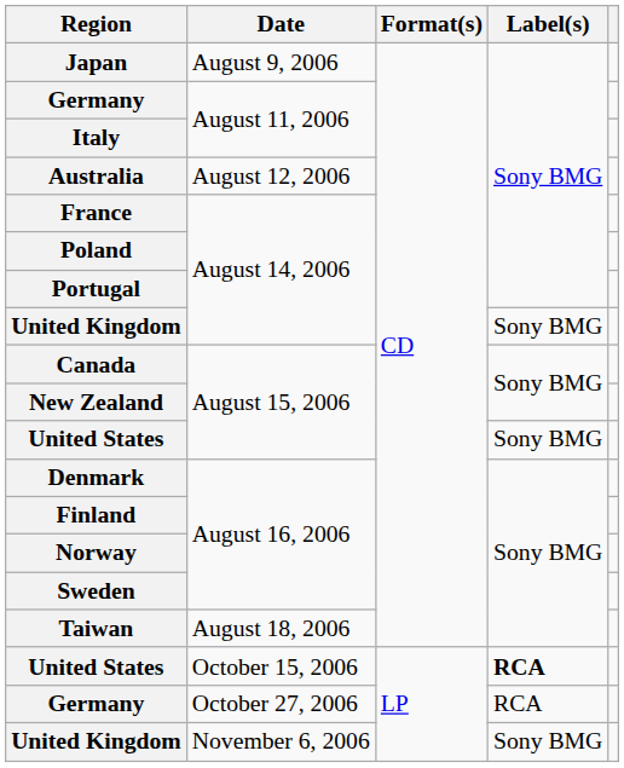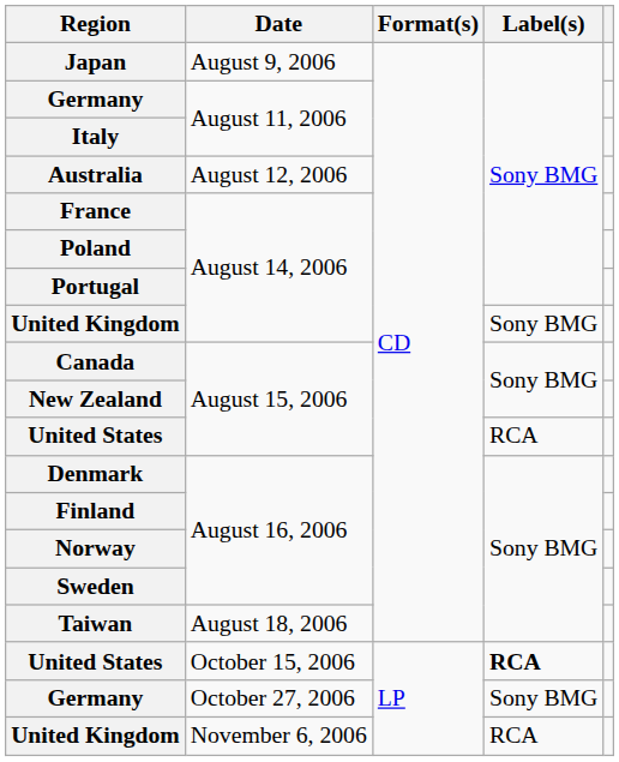United States / August 15, 2006 | Label(s): Sony BMG -> RCA
Germany / October 27, 2006 | Label(s): RCA -> Sony BMG
United Kingdom / November 6, 2006 | Label(s): Sony BMG -> RCA
